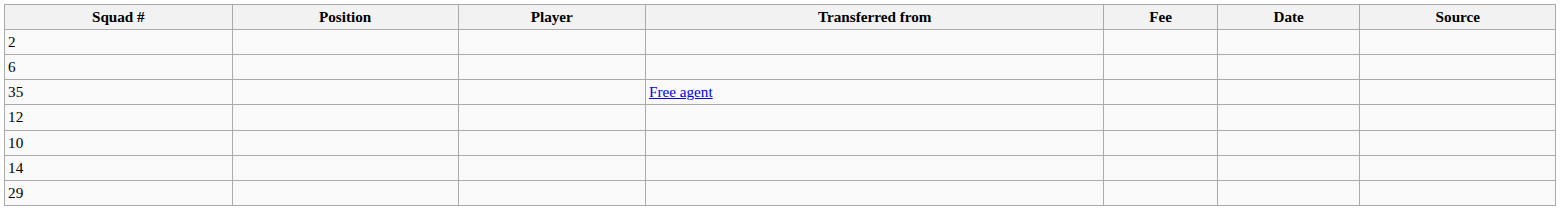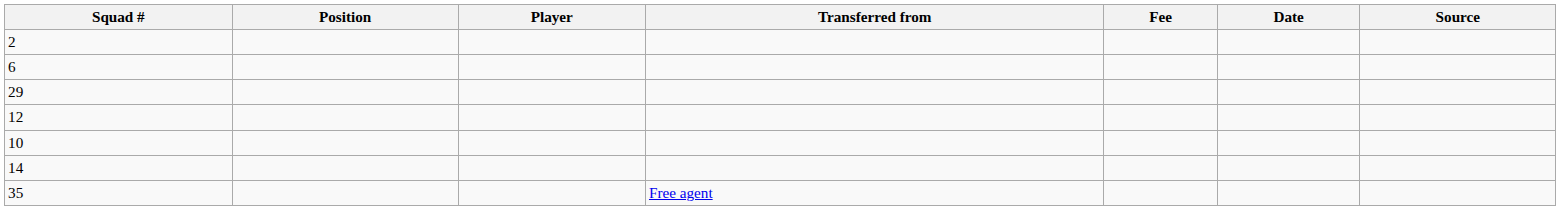rows swapped: 29 <-> 35
